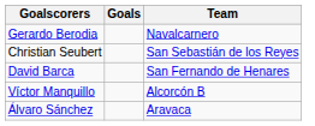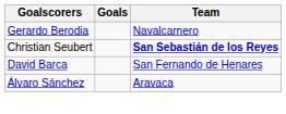Christian Seubert | Team: normal -> bold
- row: Víctor Manquillo | Alcorcón B
